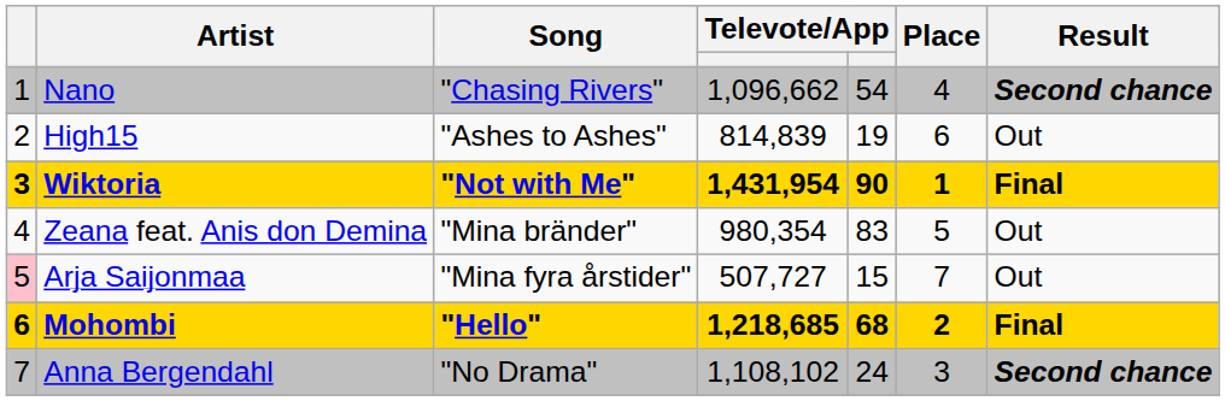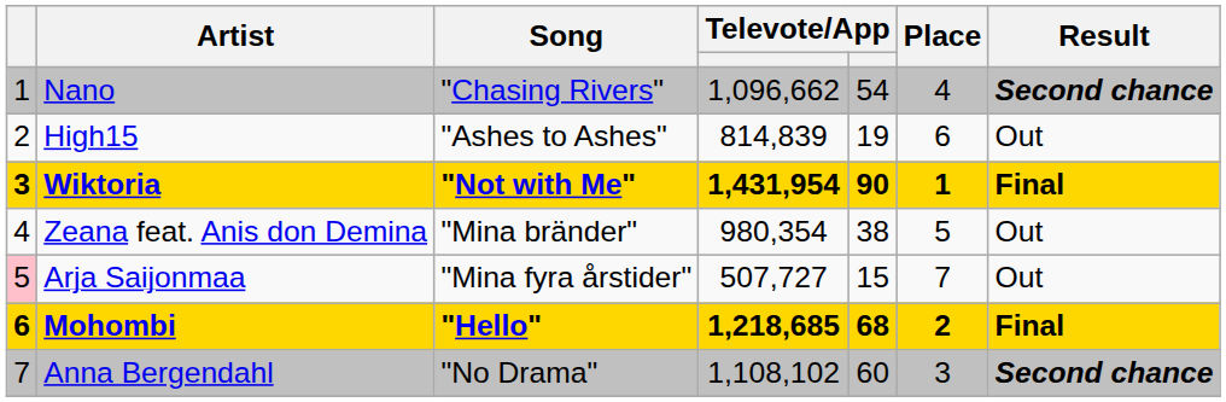Zeana feat. Anis don Demina | column 5: 83 -> 38
Anna Bergendahl | column 5: 24 -> 60
